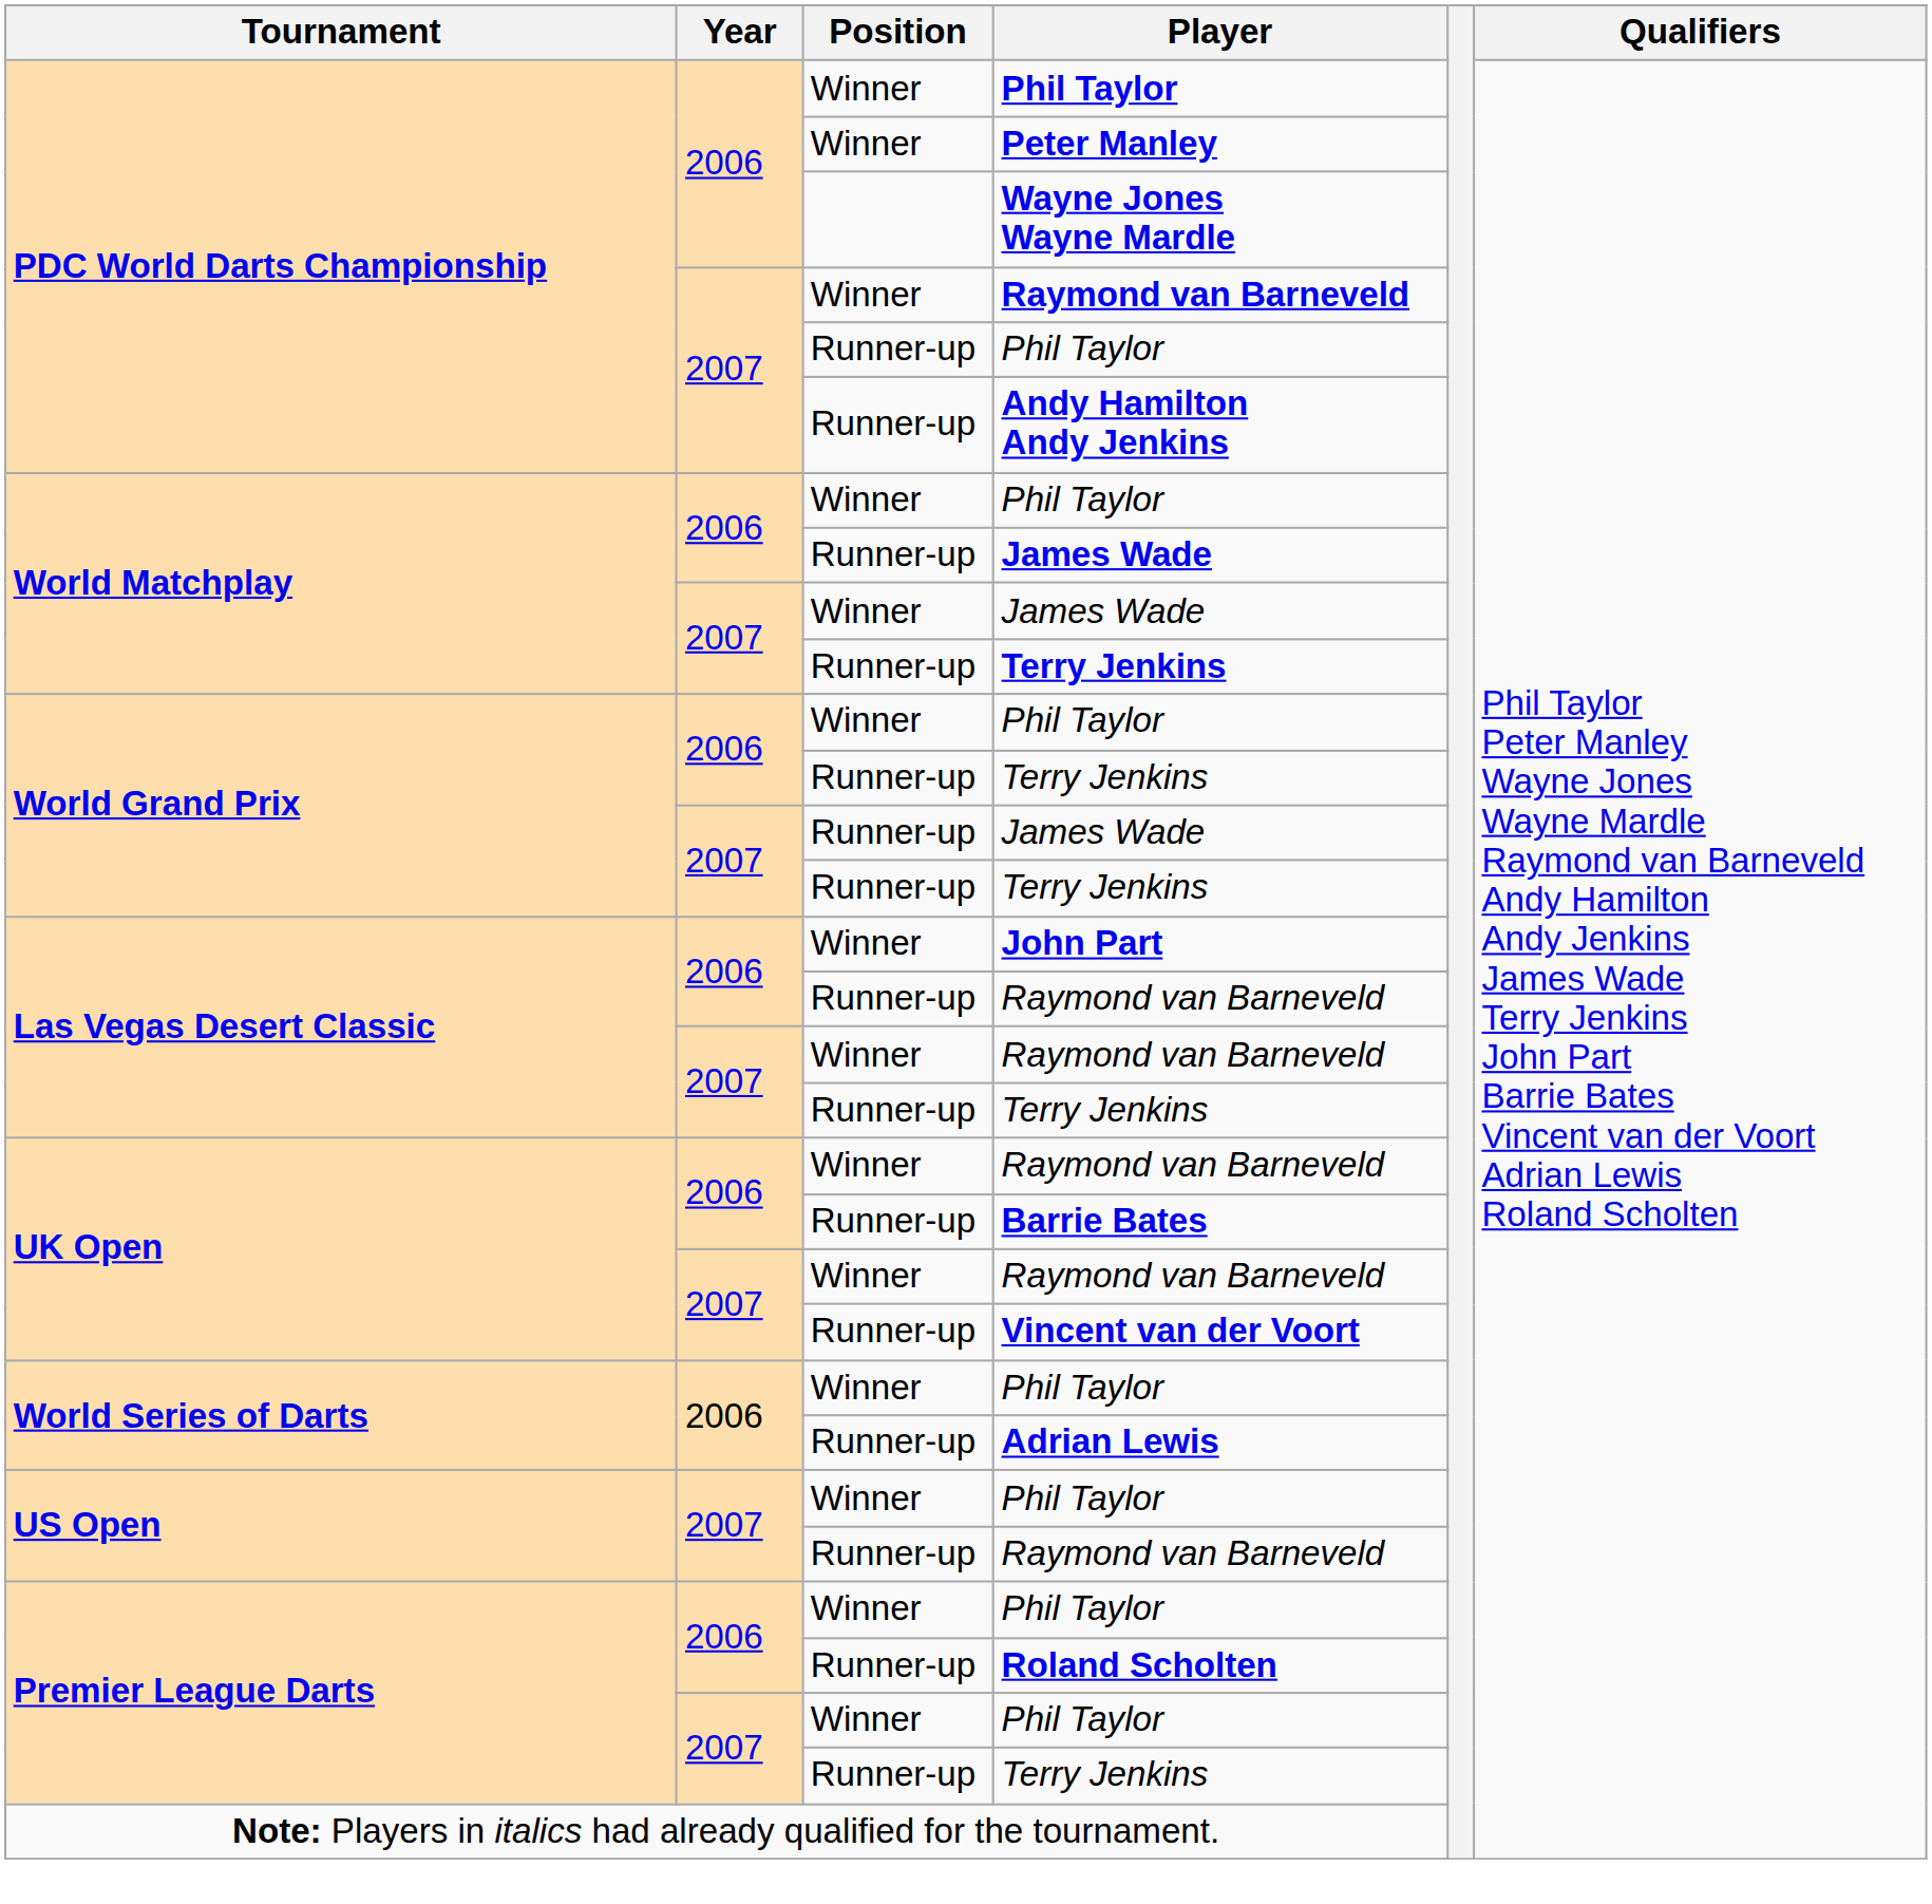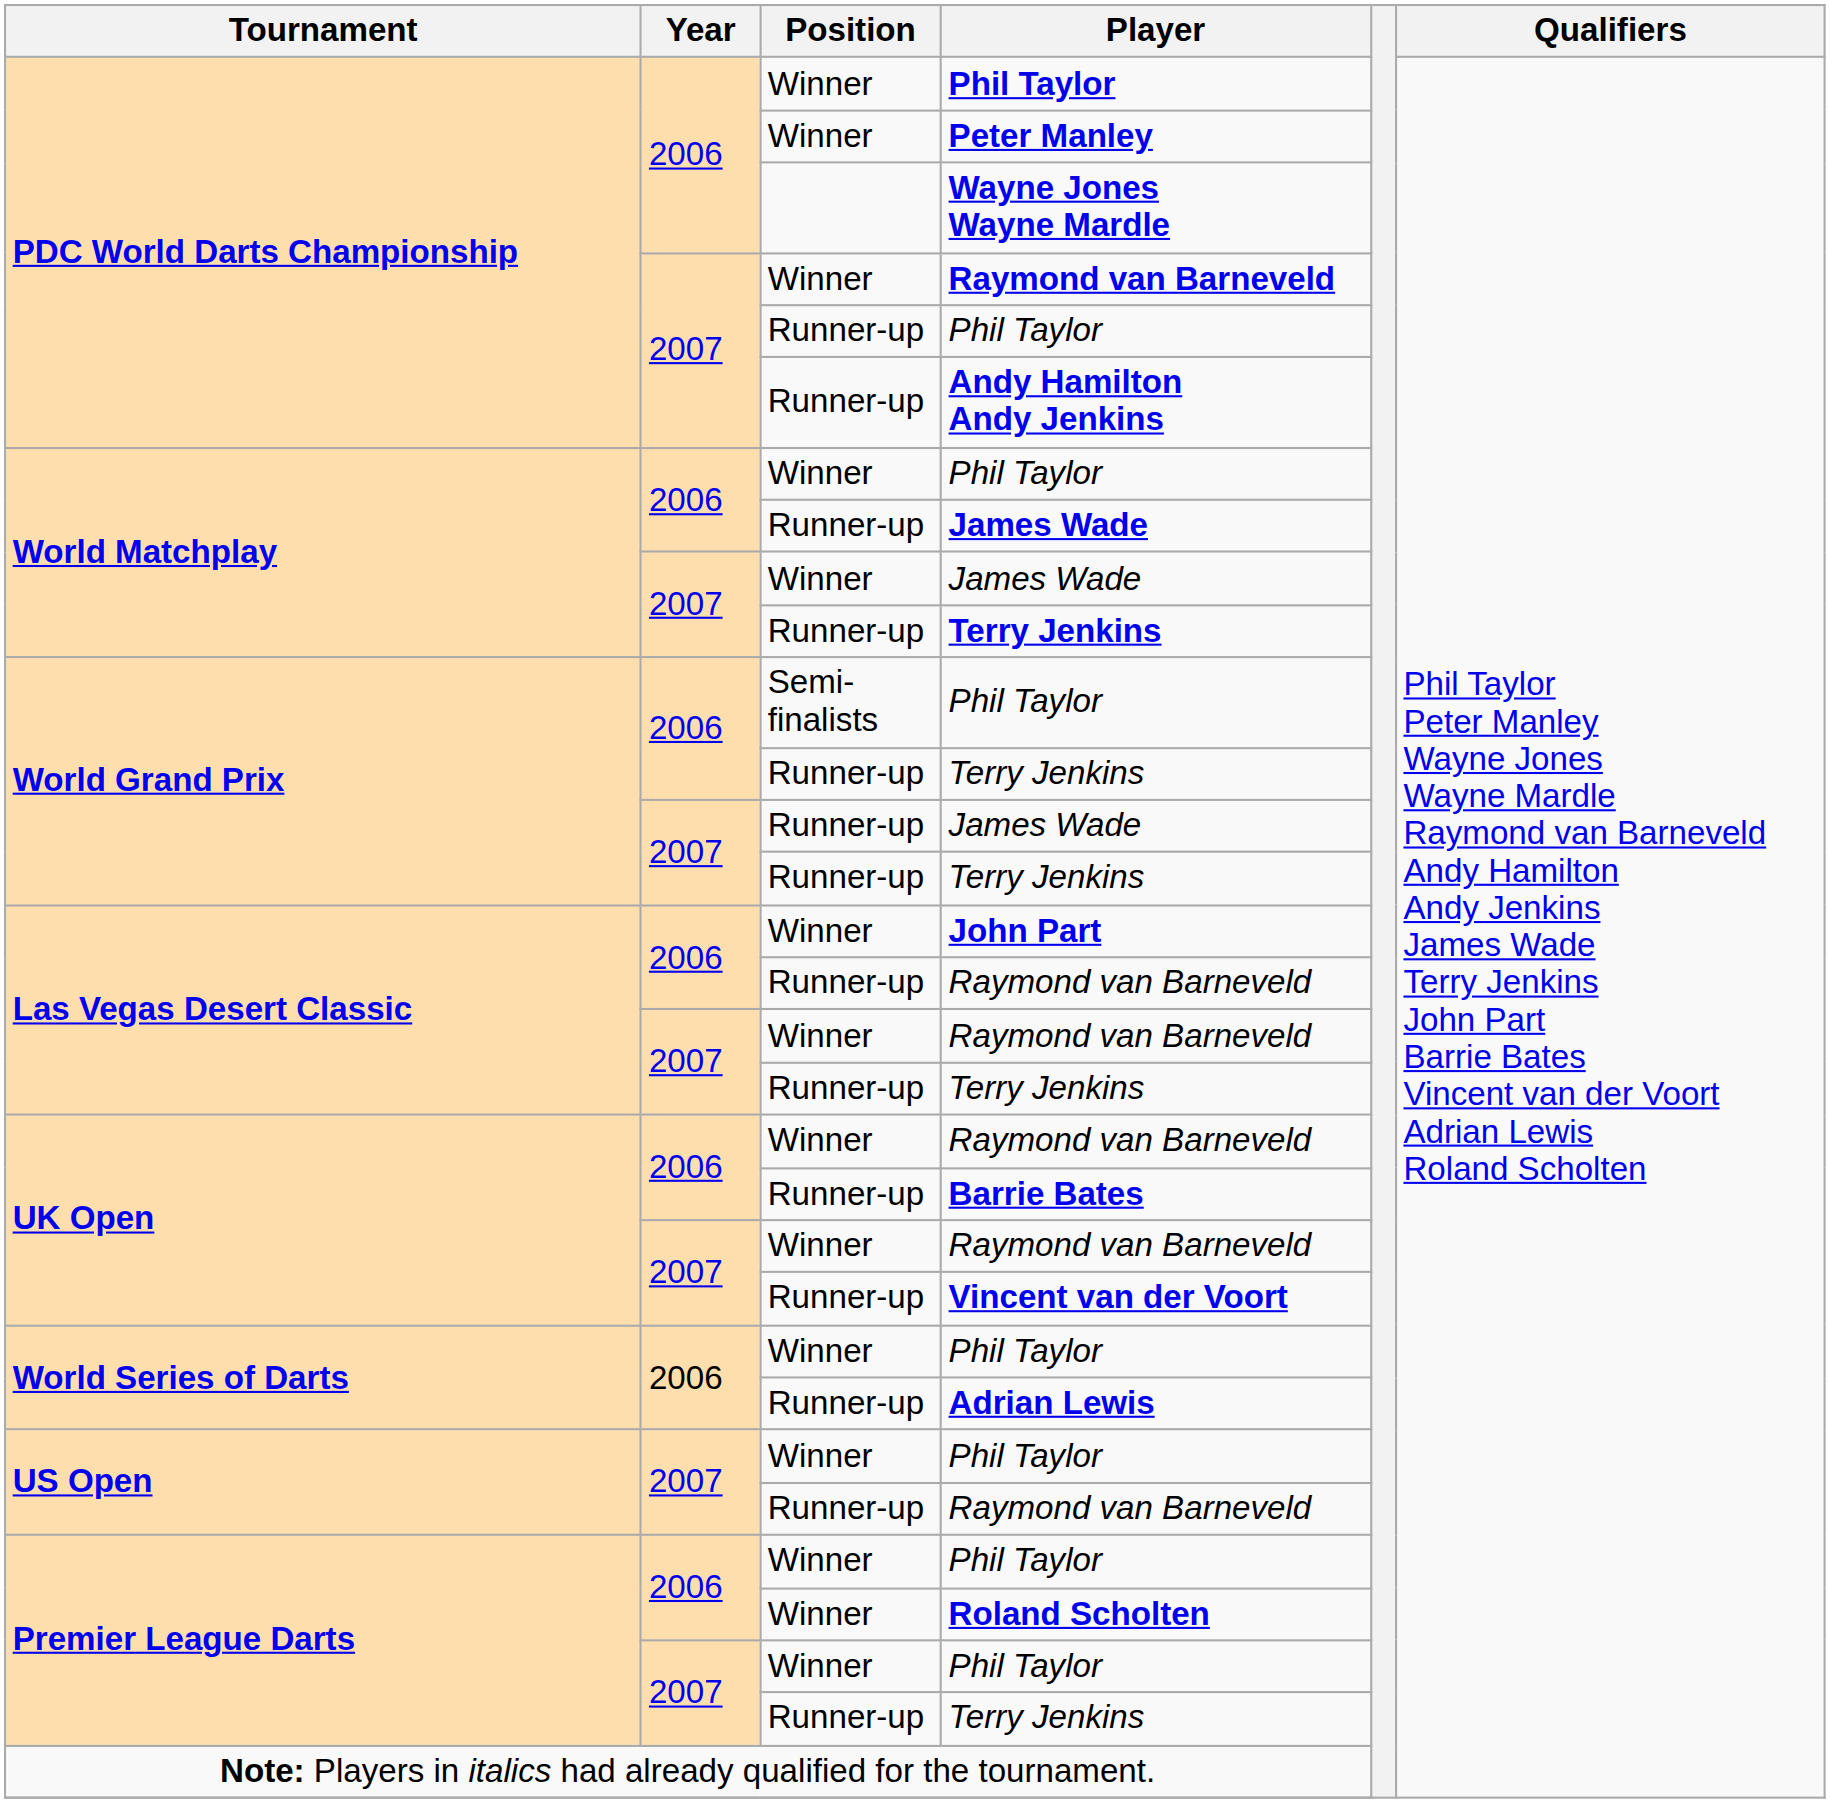World Grand Prix / Phil Taylor | Position: Winner -> Semi-finalists
Roland Scholten | Position: Runner-up -> Winner
